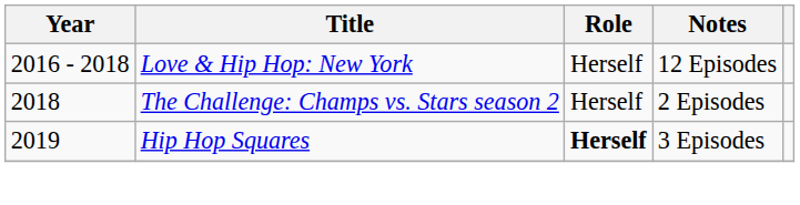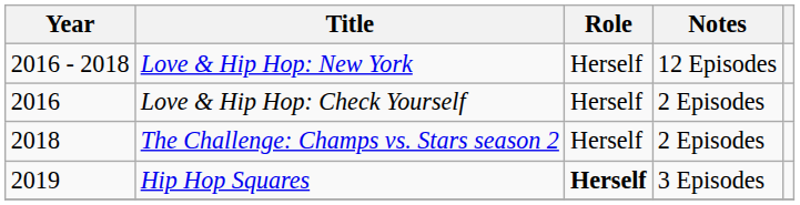+ row: 2016 | Love & Hip Hop: Check Yourself | Herself | 2 Episodes
